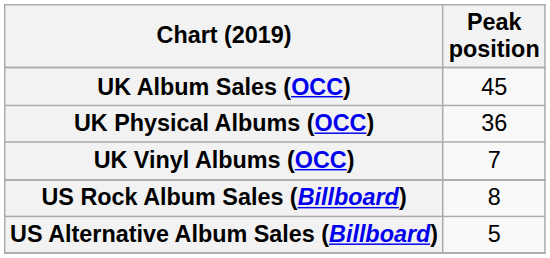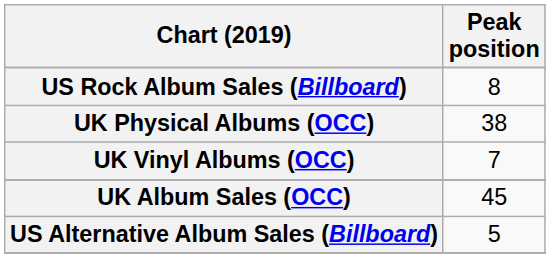rows swapped: UK Album Sales (OCC) <-> US Rock Album Sales (Billboard)
UK Physical Albums (OCC) | Peak position: 36 -> 38
